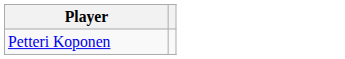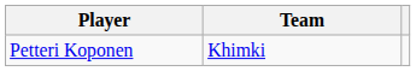+ column: Team | Khimki
